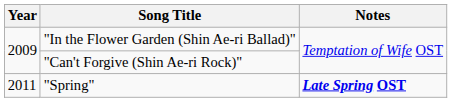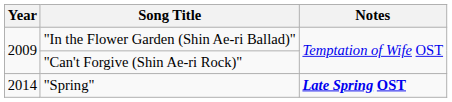"Spring" | Year: 2011 -> 2014
